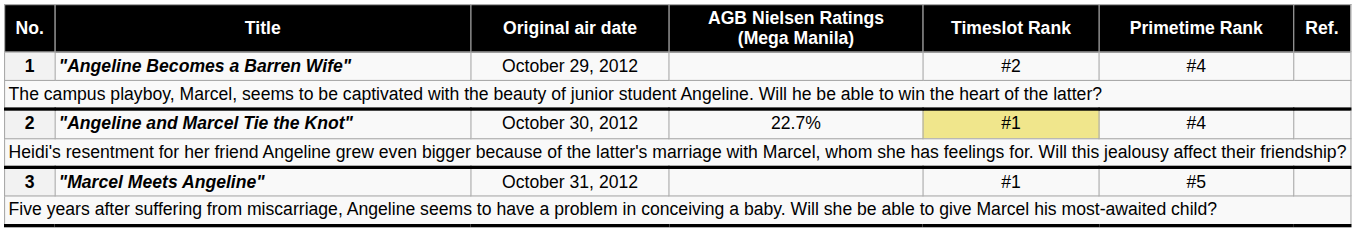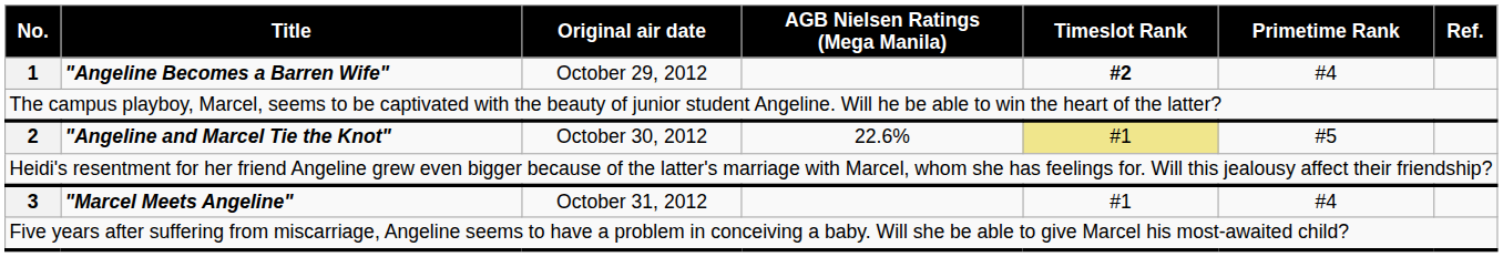1 | Timeslot Rank: normal -> bold
2 | AGB Nielsen Ratings (Mega Manila): 22.7% -> 22.6%
2 | Primetime Rank: #4 -> #5
3 | Primetime Rank: #5 -> #4
